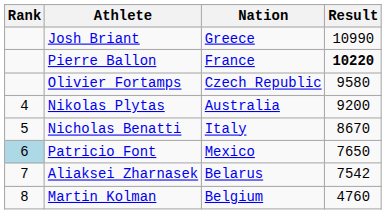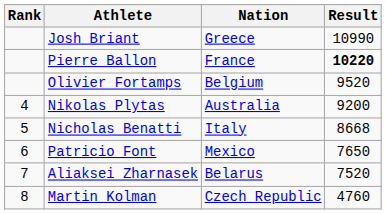Olivier Fortamps | Nation: Czech Republic -> Belgium
Olivier Fortamps | Result: 9580 -> 9520
Nicholas Benatti | Result: 8670 -> 8668
Patricio Font | Rank: lightblue background -> no background
Aliaksei Zharnasek | Result: 7542 -> 7520
Martin Kolman | Nation: Belgium -> Czech Republic
